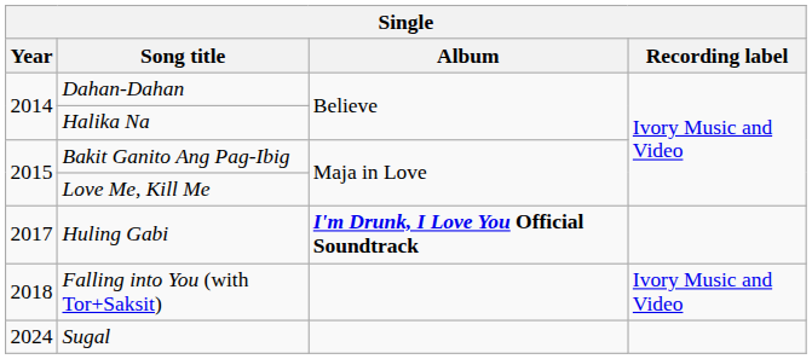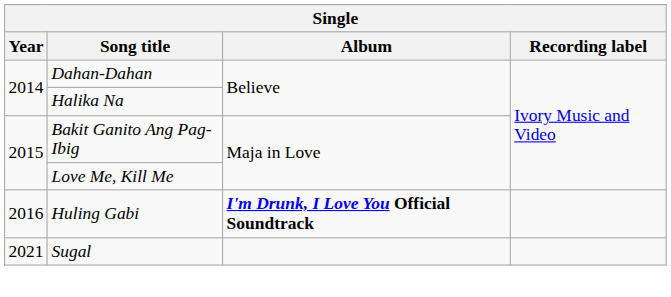Huling Gabi | Year: 2017 -> 2016
- row: 2018 | Falling into You (with Tor+Saksit) | Ivory Music and Video
Sugal | Year: 2024 -> 2021
